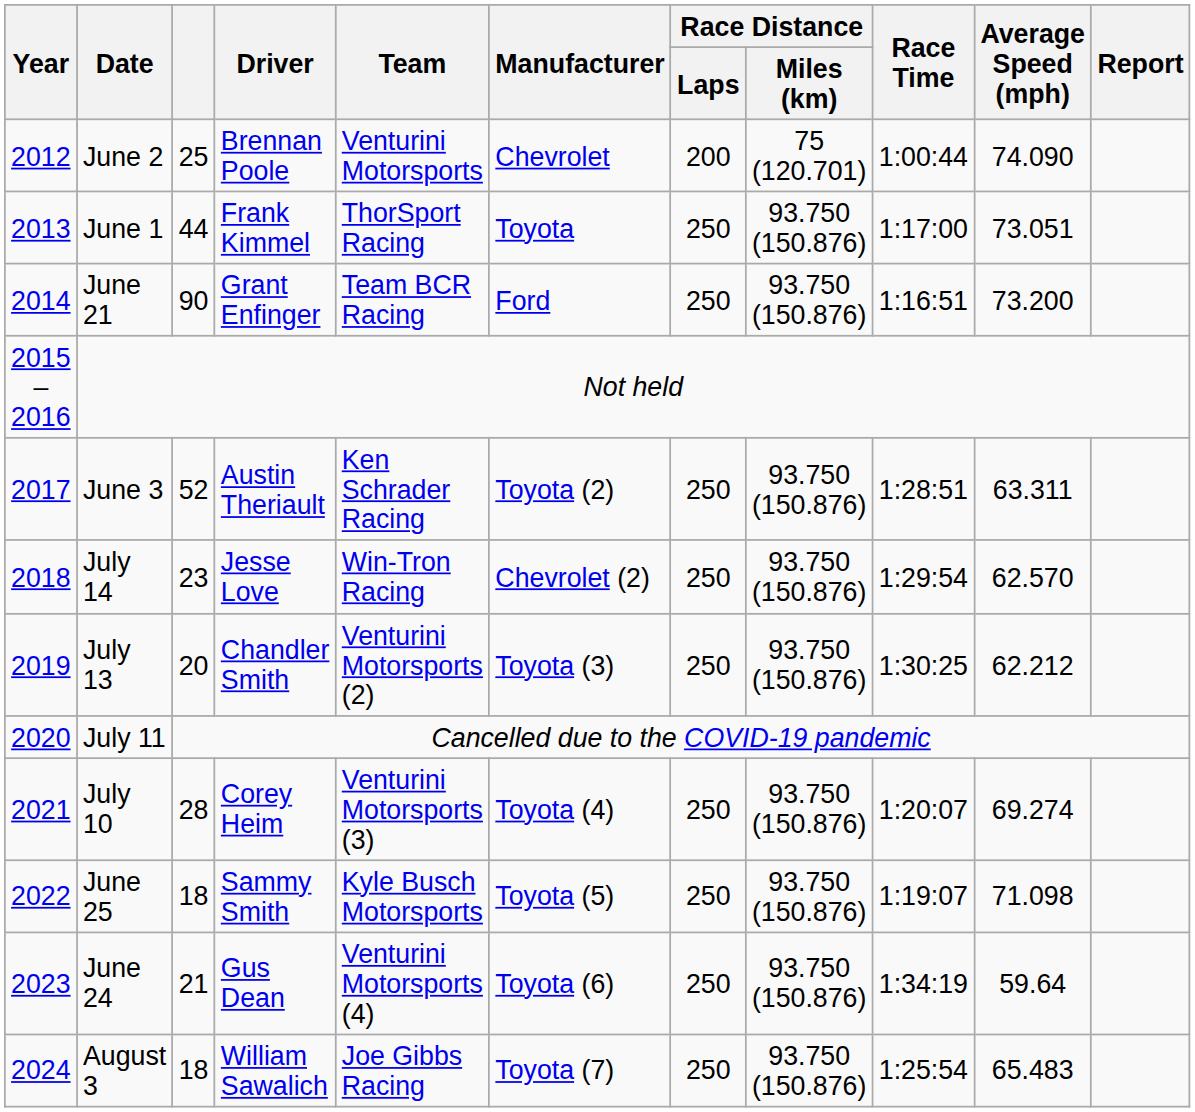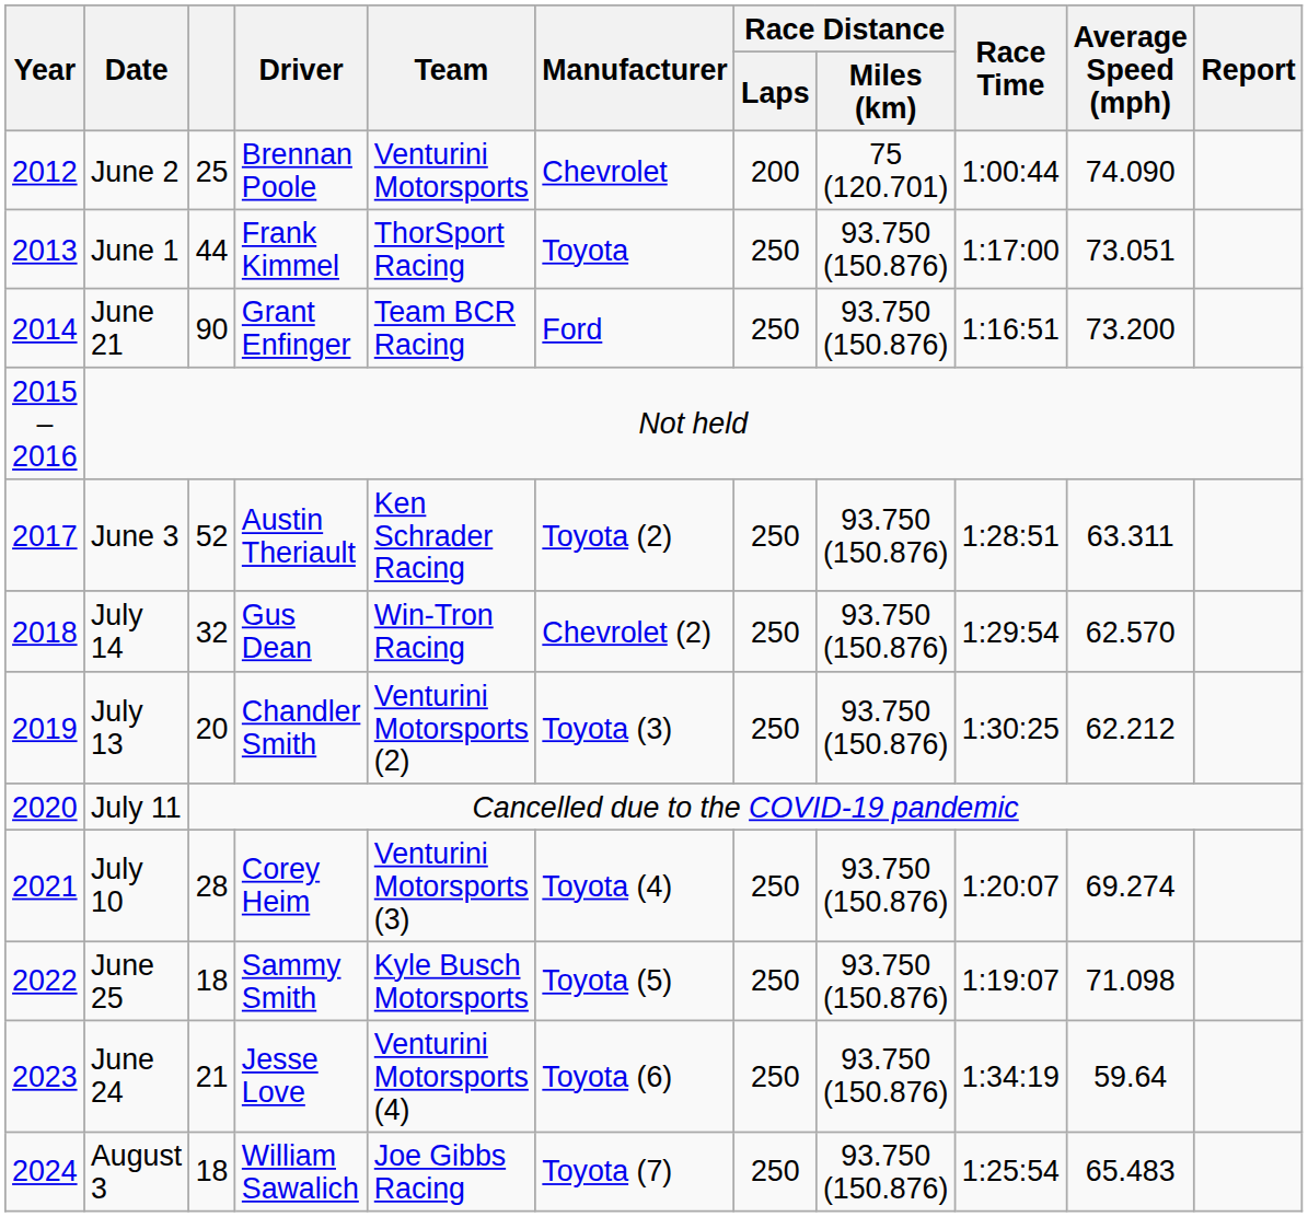July 14 | column 3: 23 -> 32
July 14 | Driver: Jesse Love -> Gus Dean
June 24 | Driver: Gus Dean -> Jesse Love
